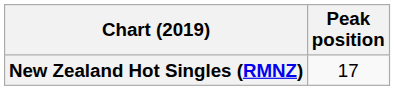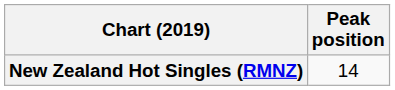New Zealand Hot Singles (RMNZ) | Peak position: 17 -> 14
